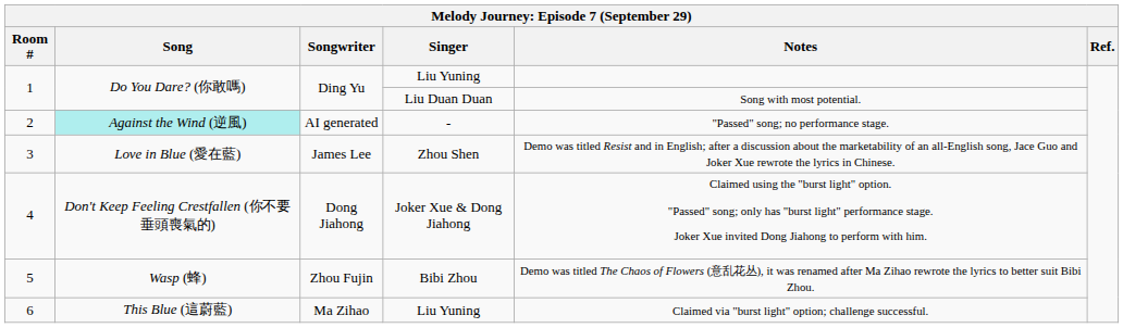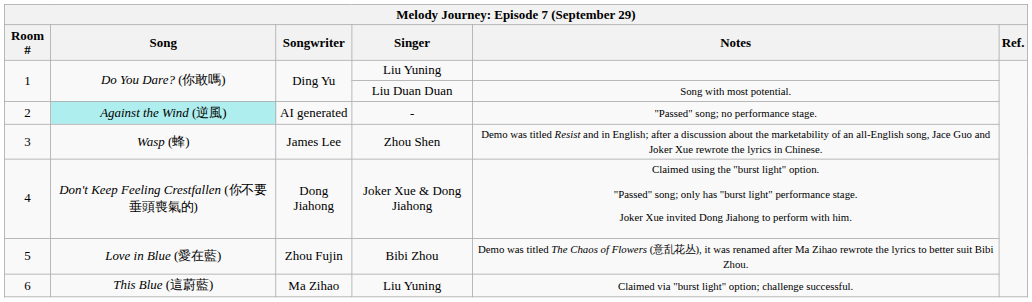3 | Song: Love in Blue (愛在藍) -> Wasp (蜂)
5 | Song: Wasp (蜂) -> Love in Blue (愛在藍)
